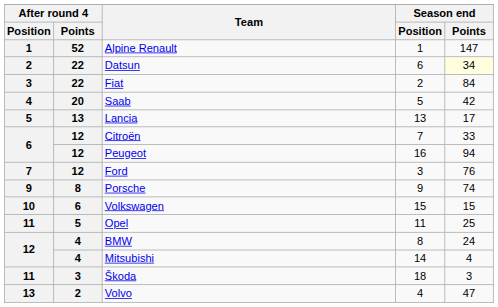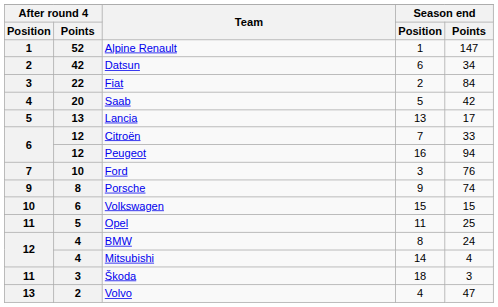Datsun | After round 4 / Points: 22 -> 42
Datsun | Season end / Points: lightyellow background -> no background
Ford | After round 4 / Points: 12 -> 10
